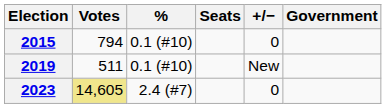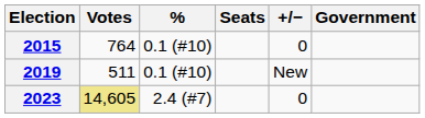2015 | Votes: 794 -> 764
